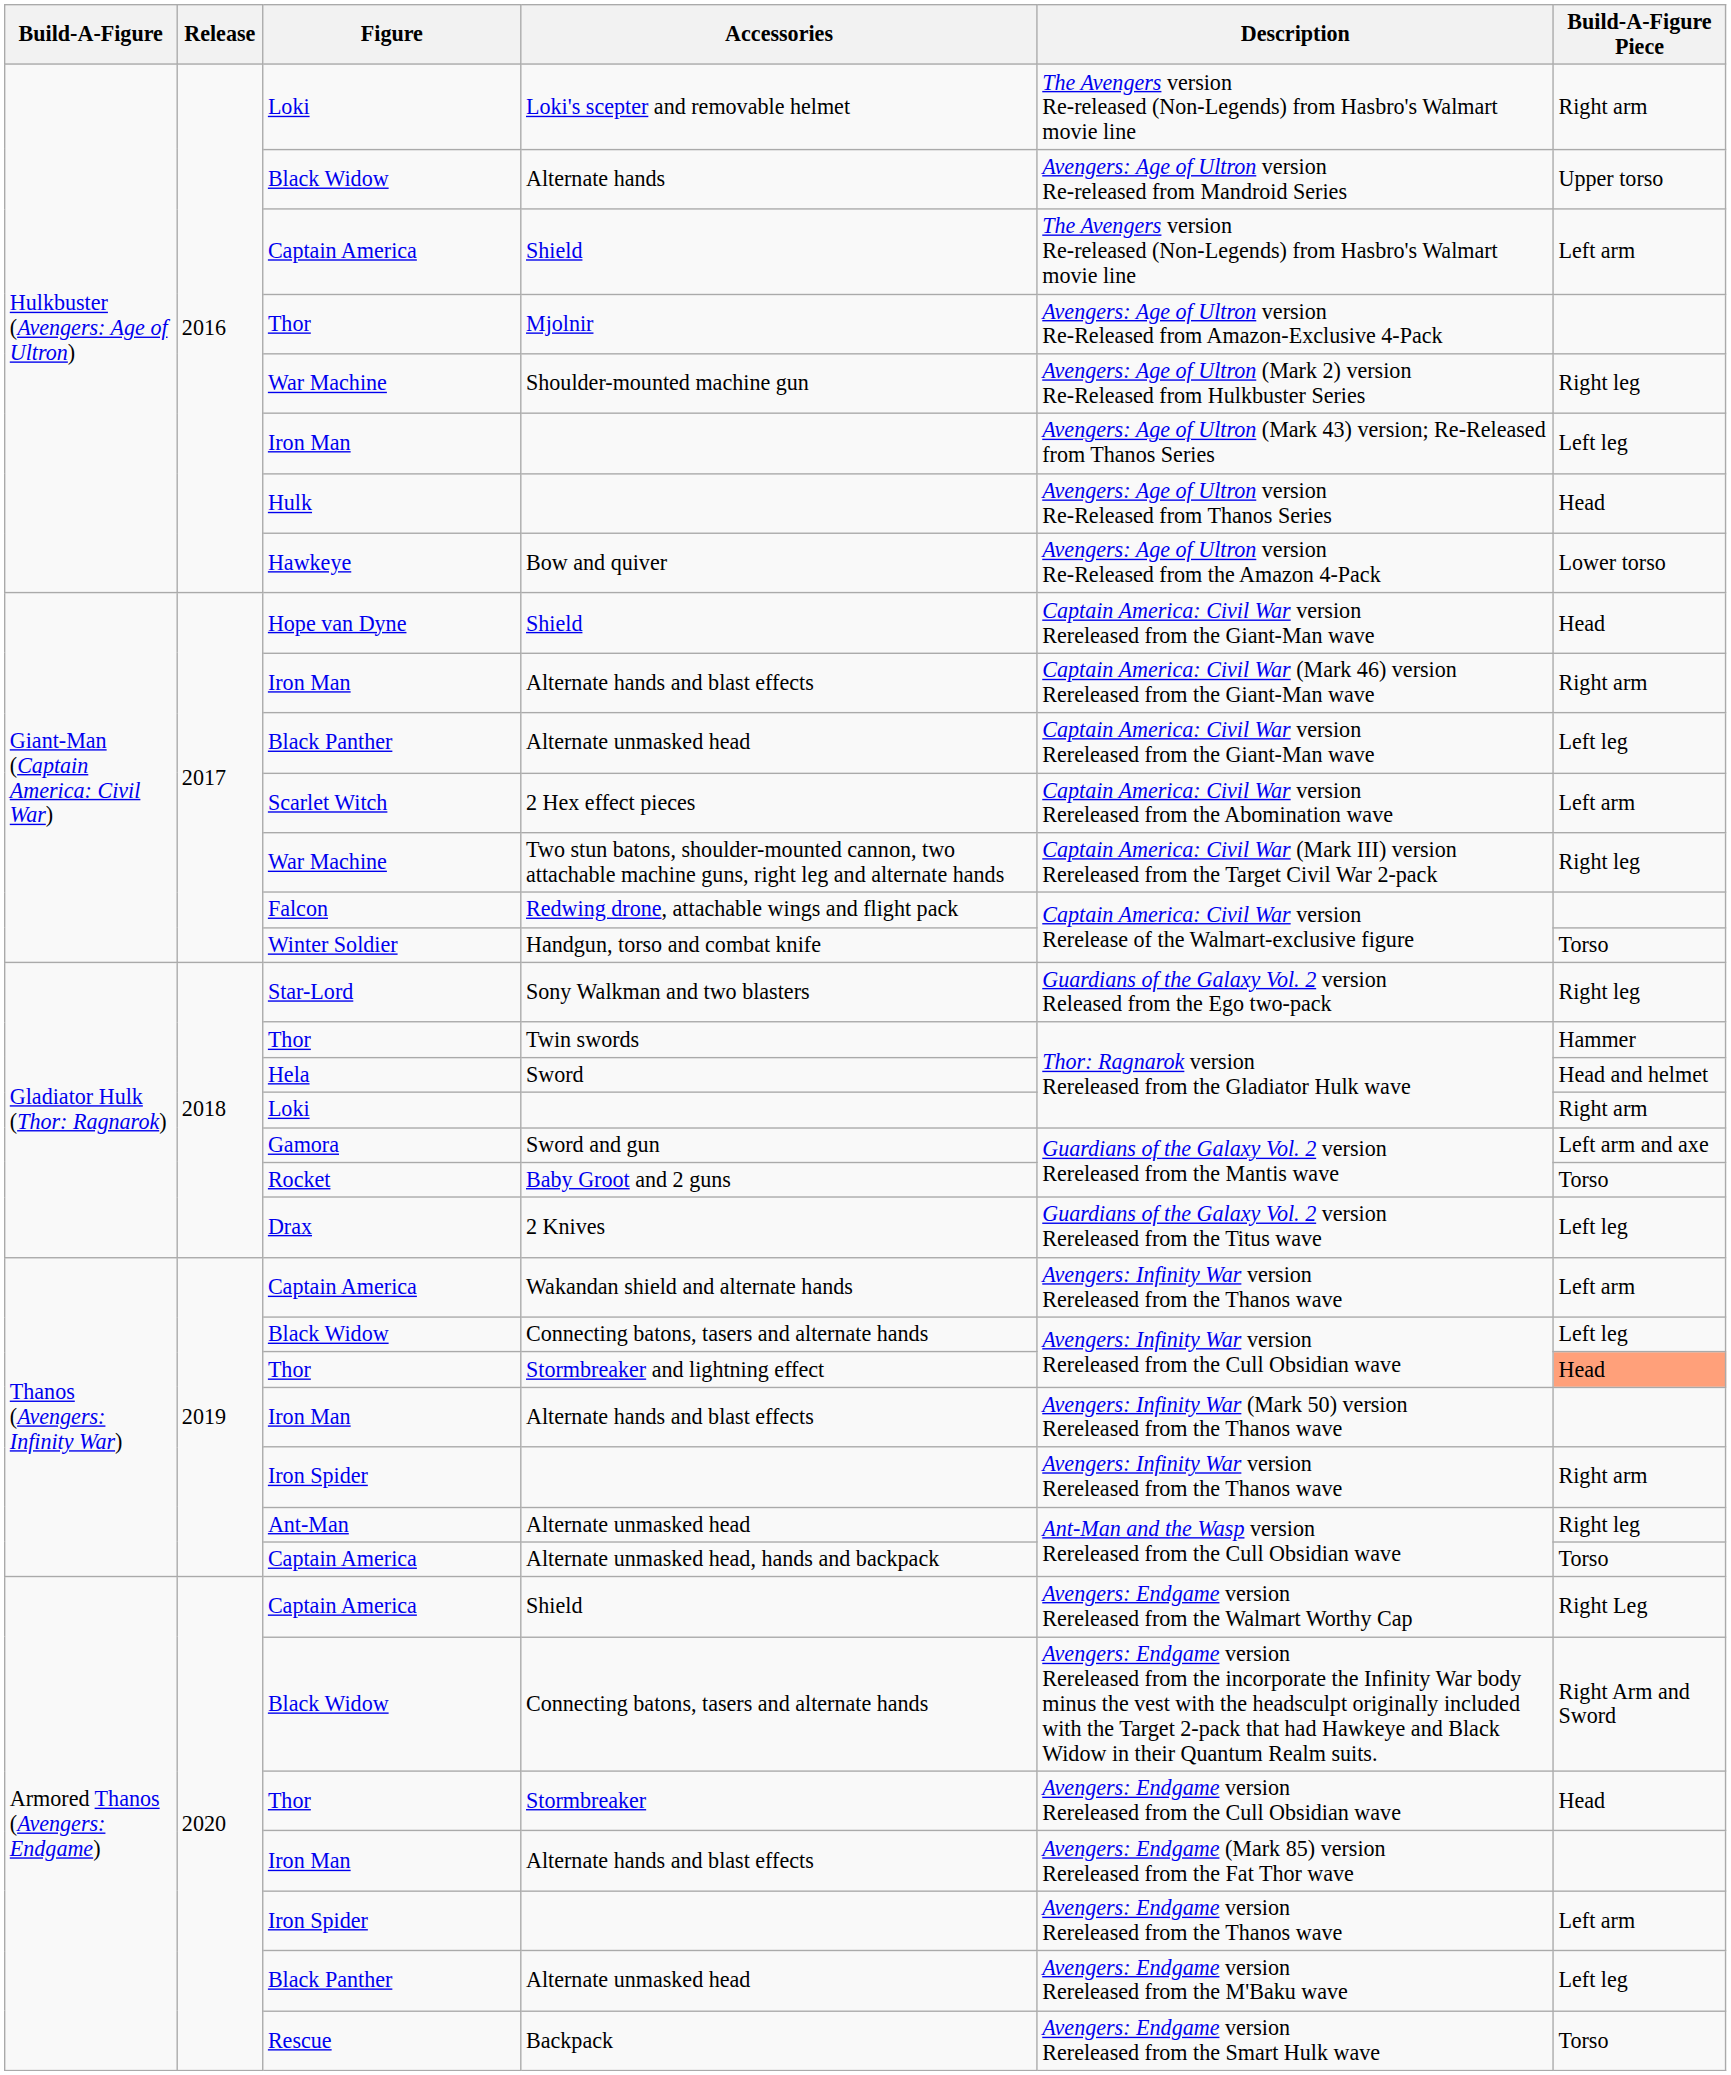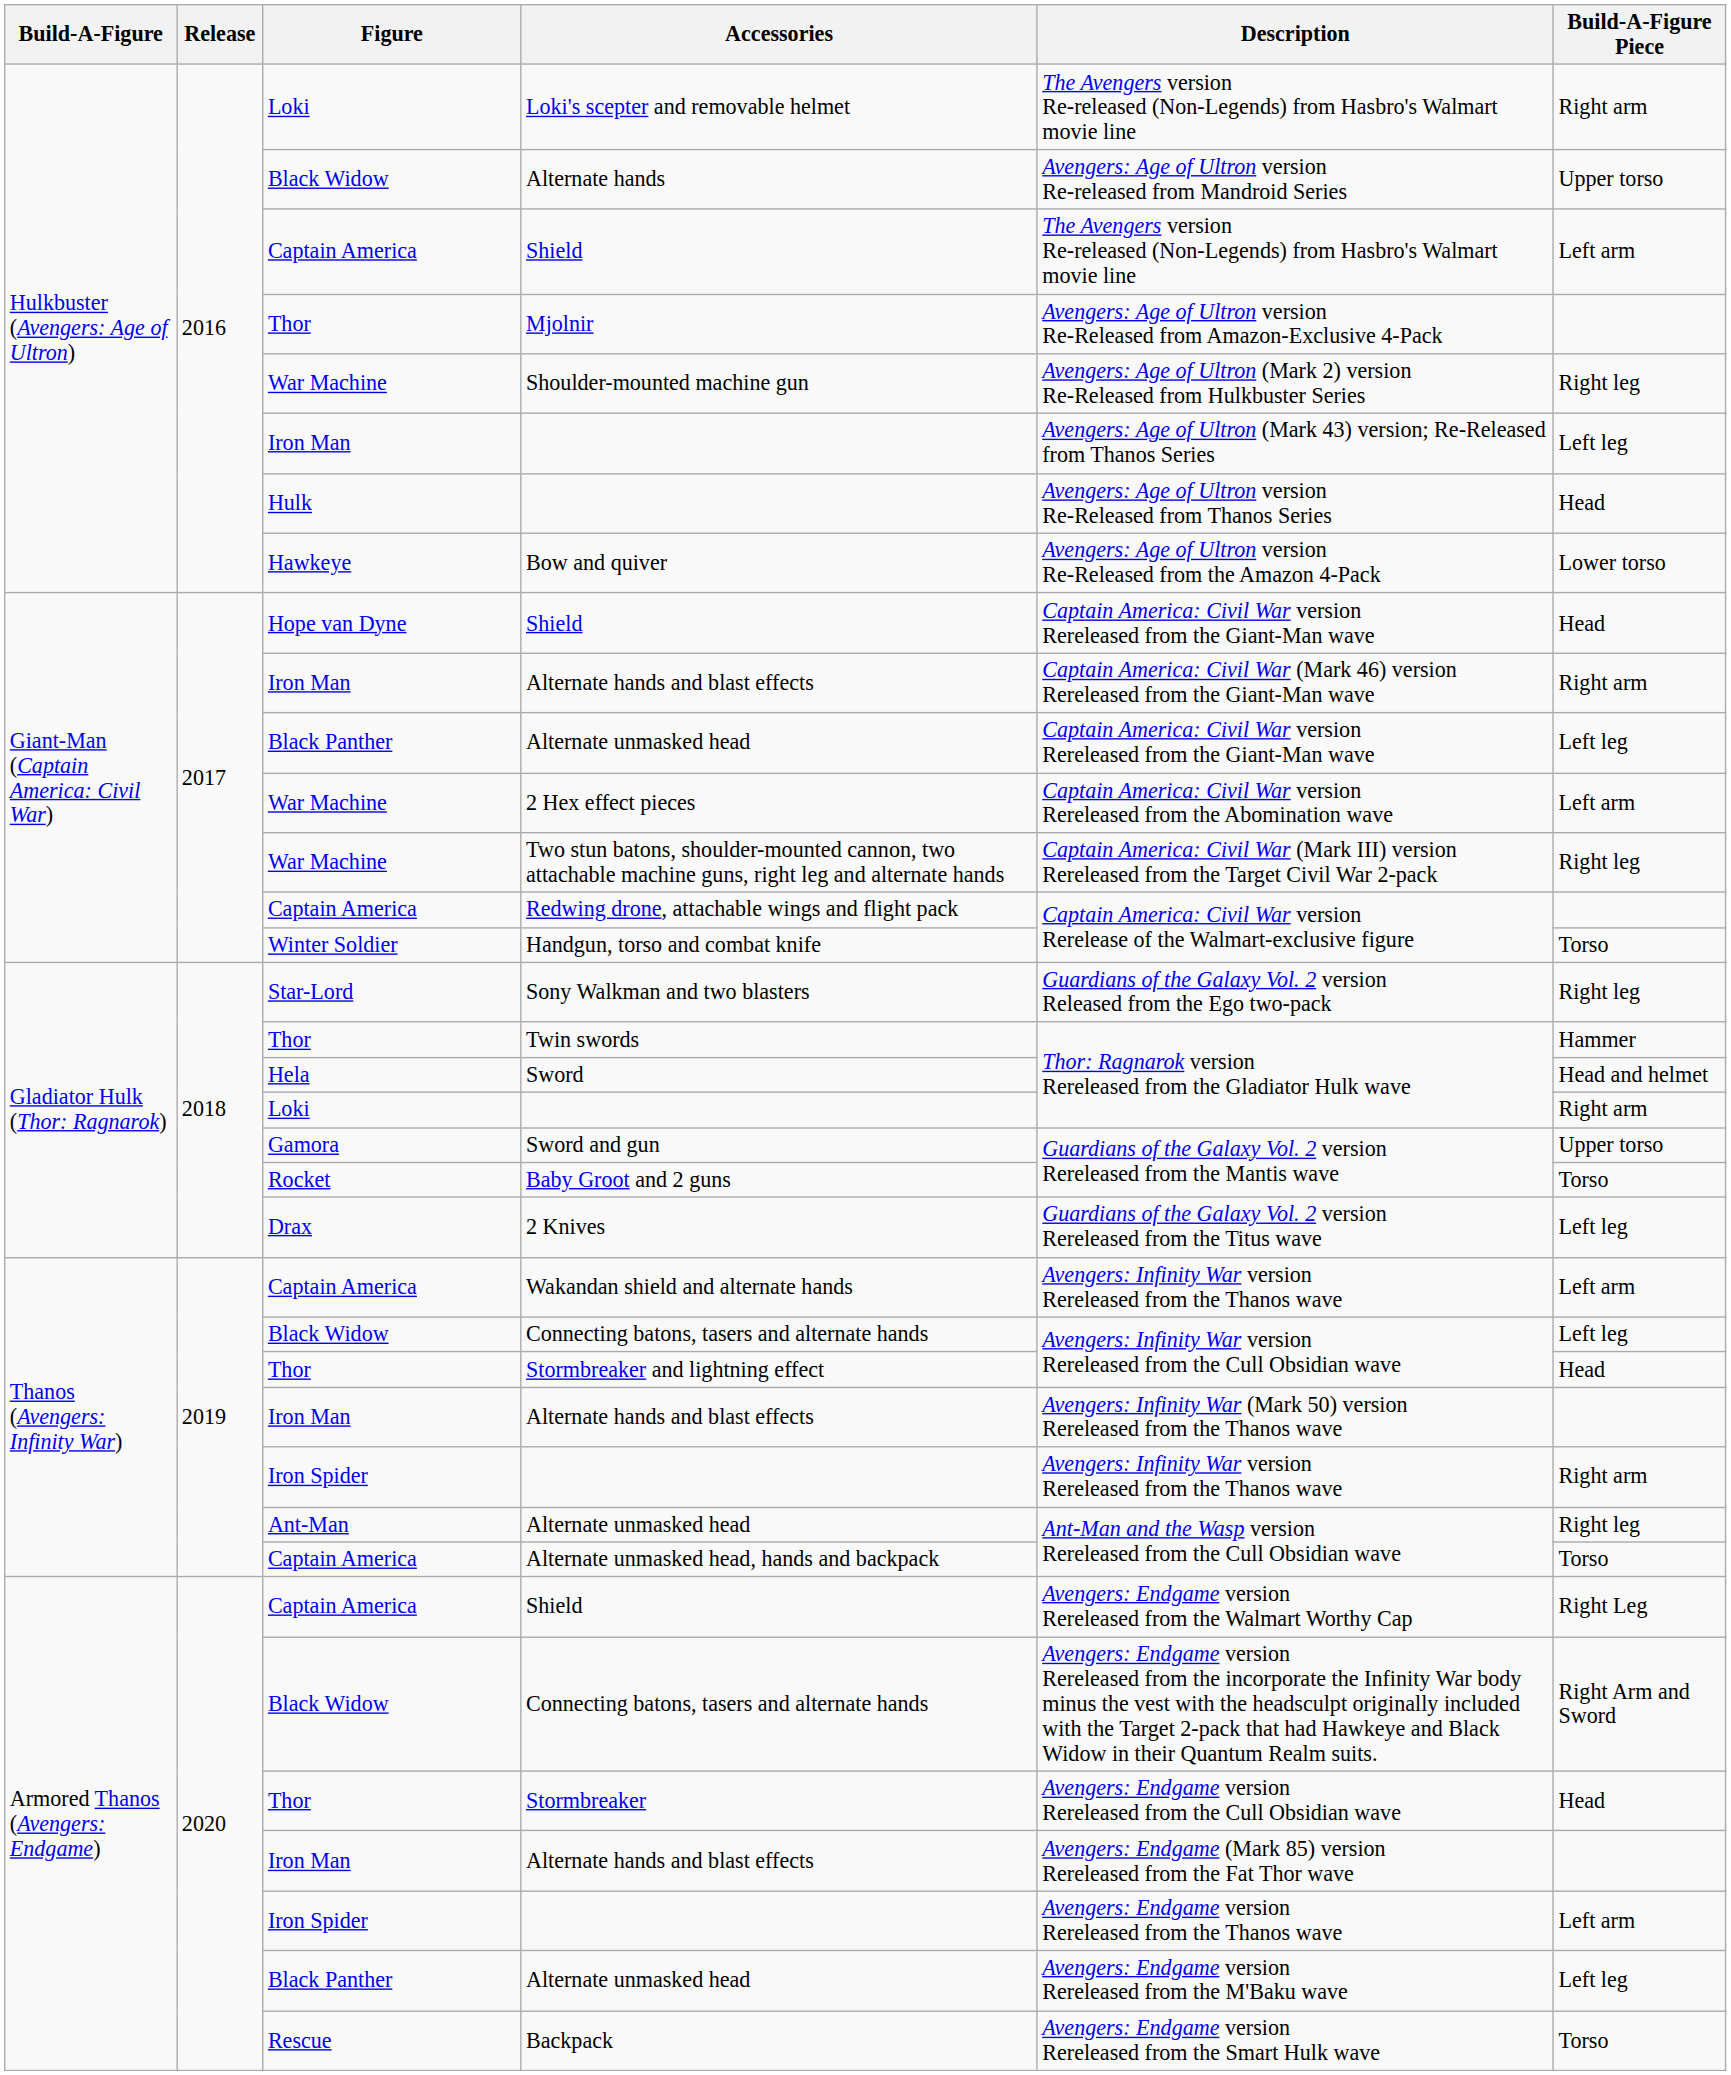2 Hex effect pieces | Figure: Scarlet Witch -> War Machine
Redwing drone, attachable wings and flight pack | Figure: Falcon -> Captain America
Sword and gun | Build-A-Figure Piece: Left arm and axe -> Upper torso
Stormbreaker and lightning effect | Build-A-Figure Piece: lightsalmon background -> no background
